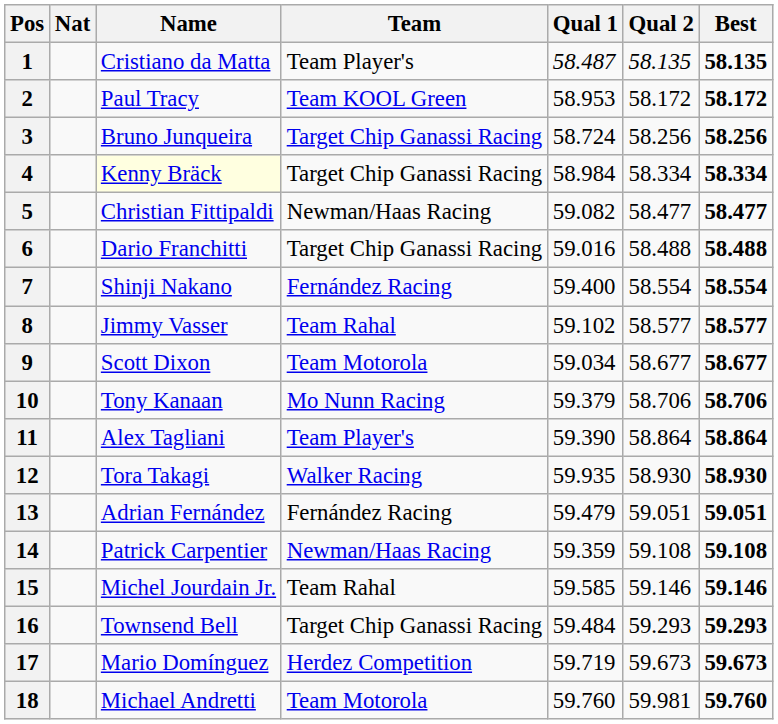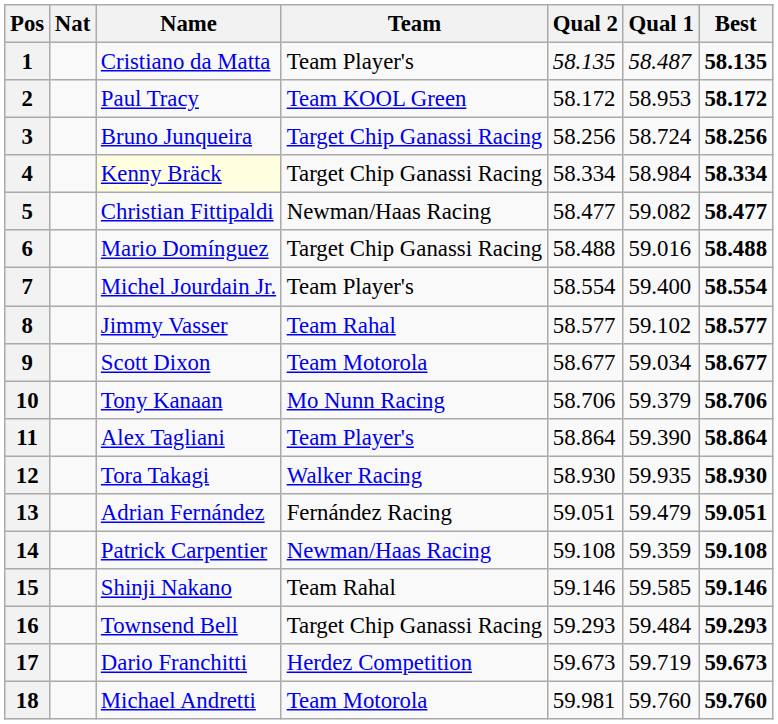columns swapped: Qual 1 <-> Qual 2
6 | Name: Dario Franchitti -> Mario Domínguez
7 | Name: Shinji Nakano -> Michel Jourdain Jr.
7 | Team: Fernández Racing -> Team Player's
15 | Name: Michel Jourdain Jr. -> Shinji Nakano
17 | Name: Mario Domínguez -> Dario Franchitti
